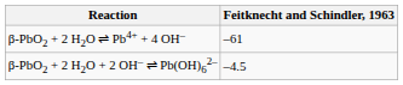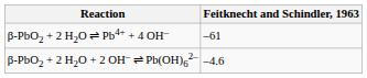β-PbO2 + 2 H2O + 2 OH– ⇌ Pb(OH)62– | Feitknecht and Schindler, 1963: –4.5 -> –4.6
